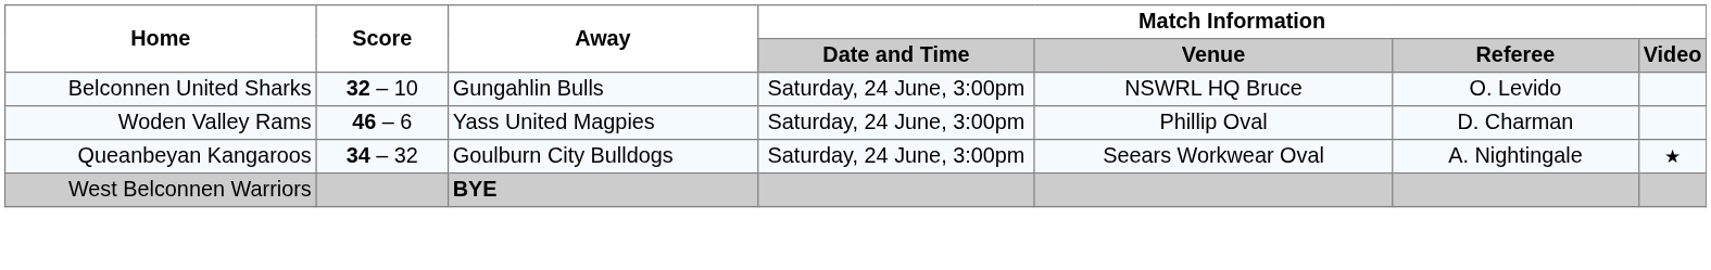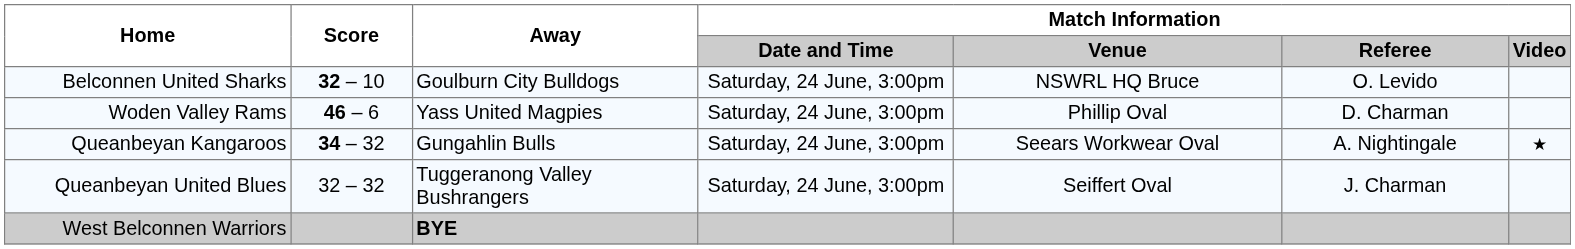Belconnen United Sharks | Away: Gungahlin Bulls -> Goulburn City Bulldogs
Queanbeyan Kangaroos | Away: Goulburn City Bulldogs -> Gungahlin Bulls
+ row: Queanbeyan United Blues | 32 – 32 | Tuggeranong Valley Bushrangers | Saturday, 24 June, 3:00pm | Seiffert Oval | J. Charman
